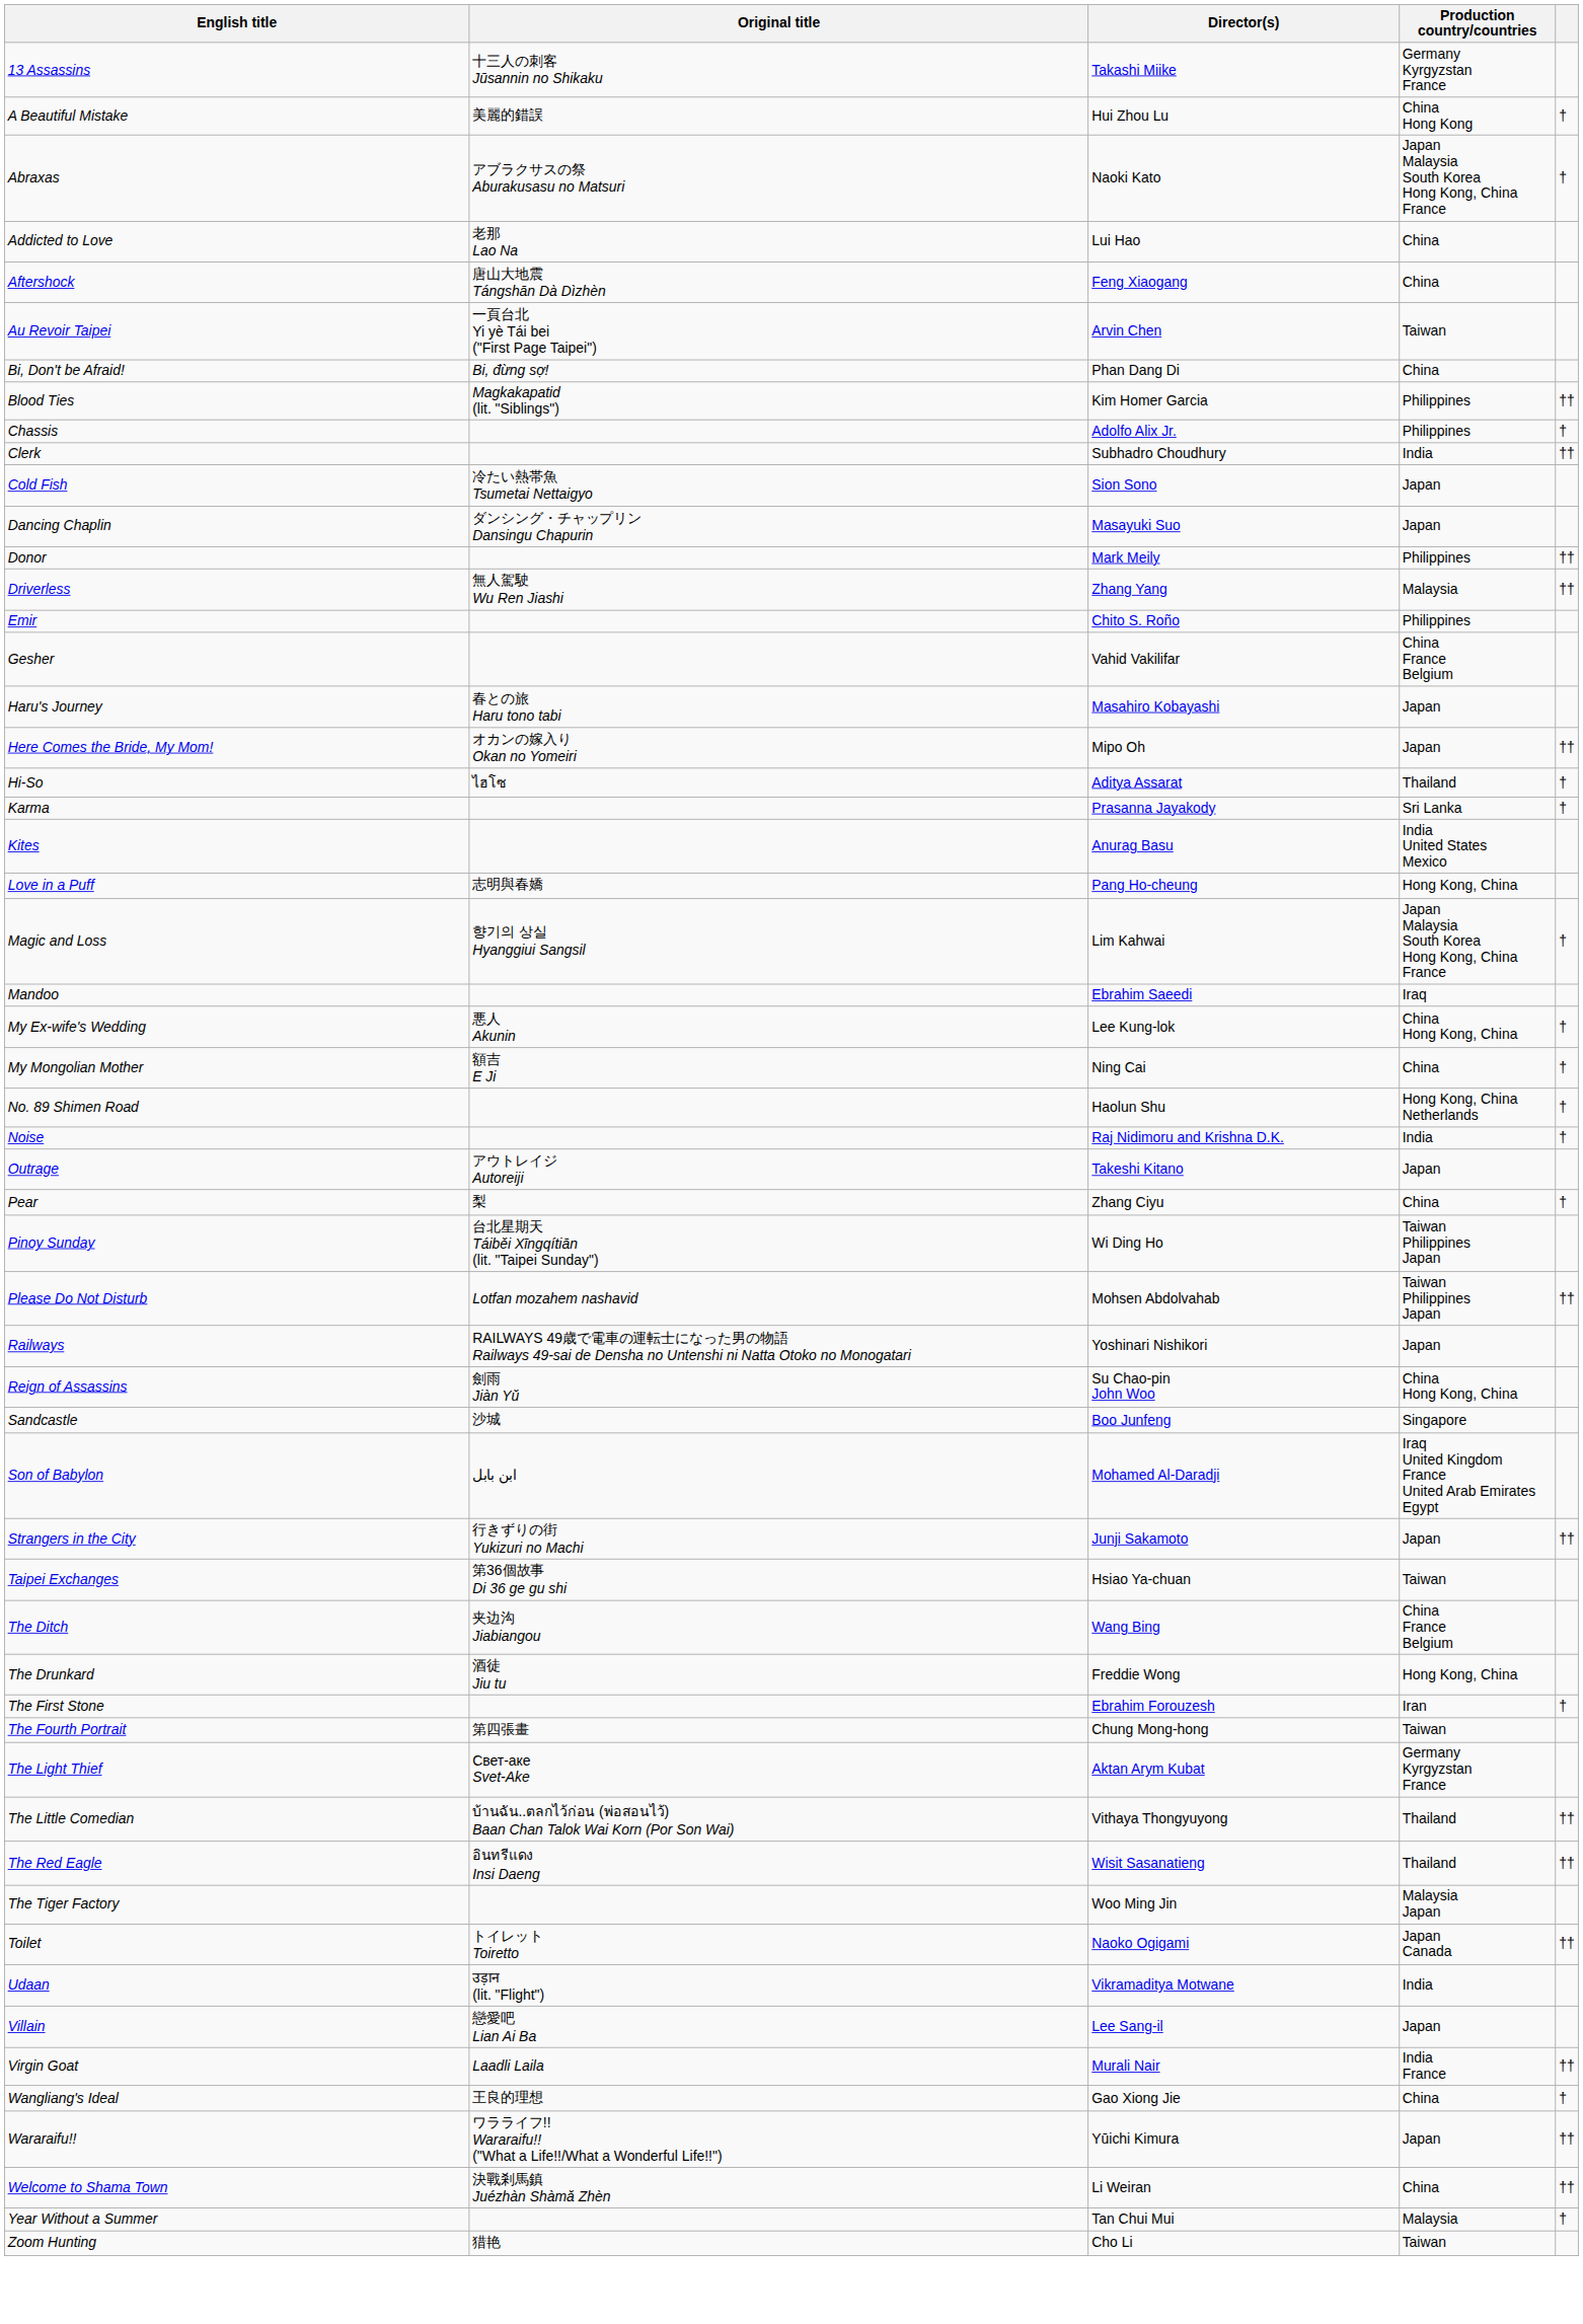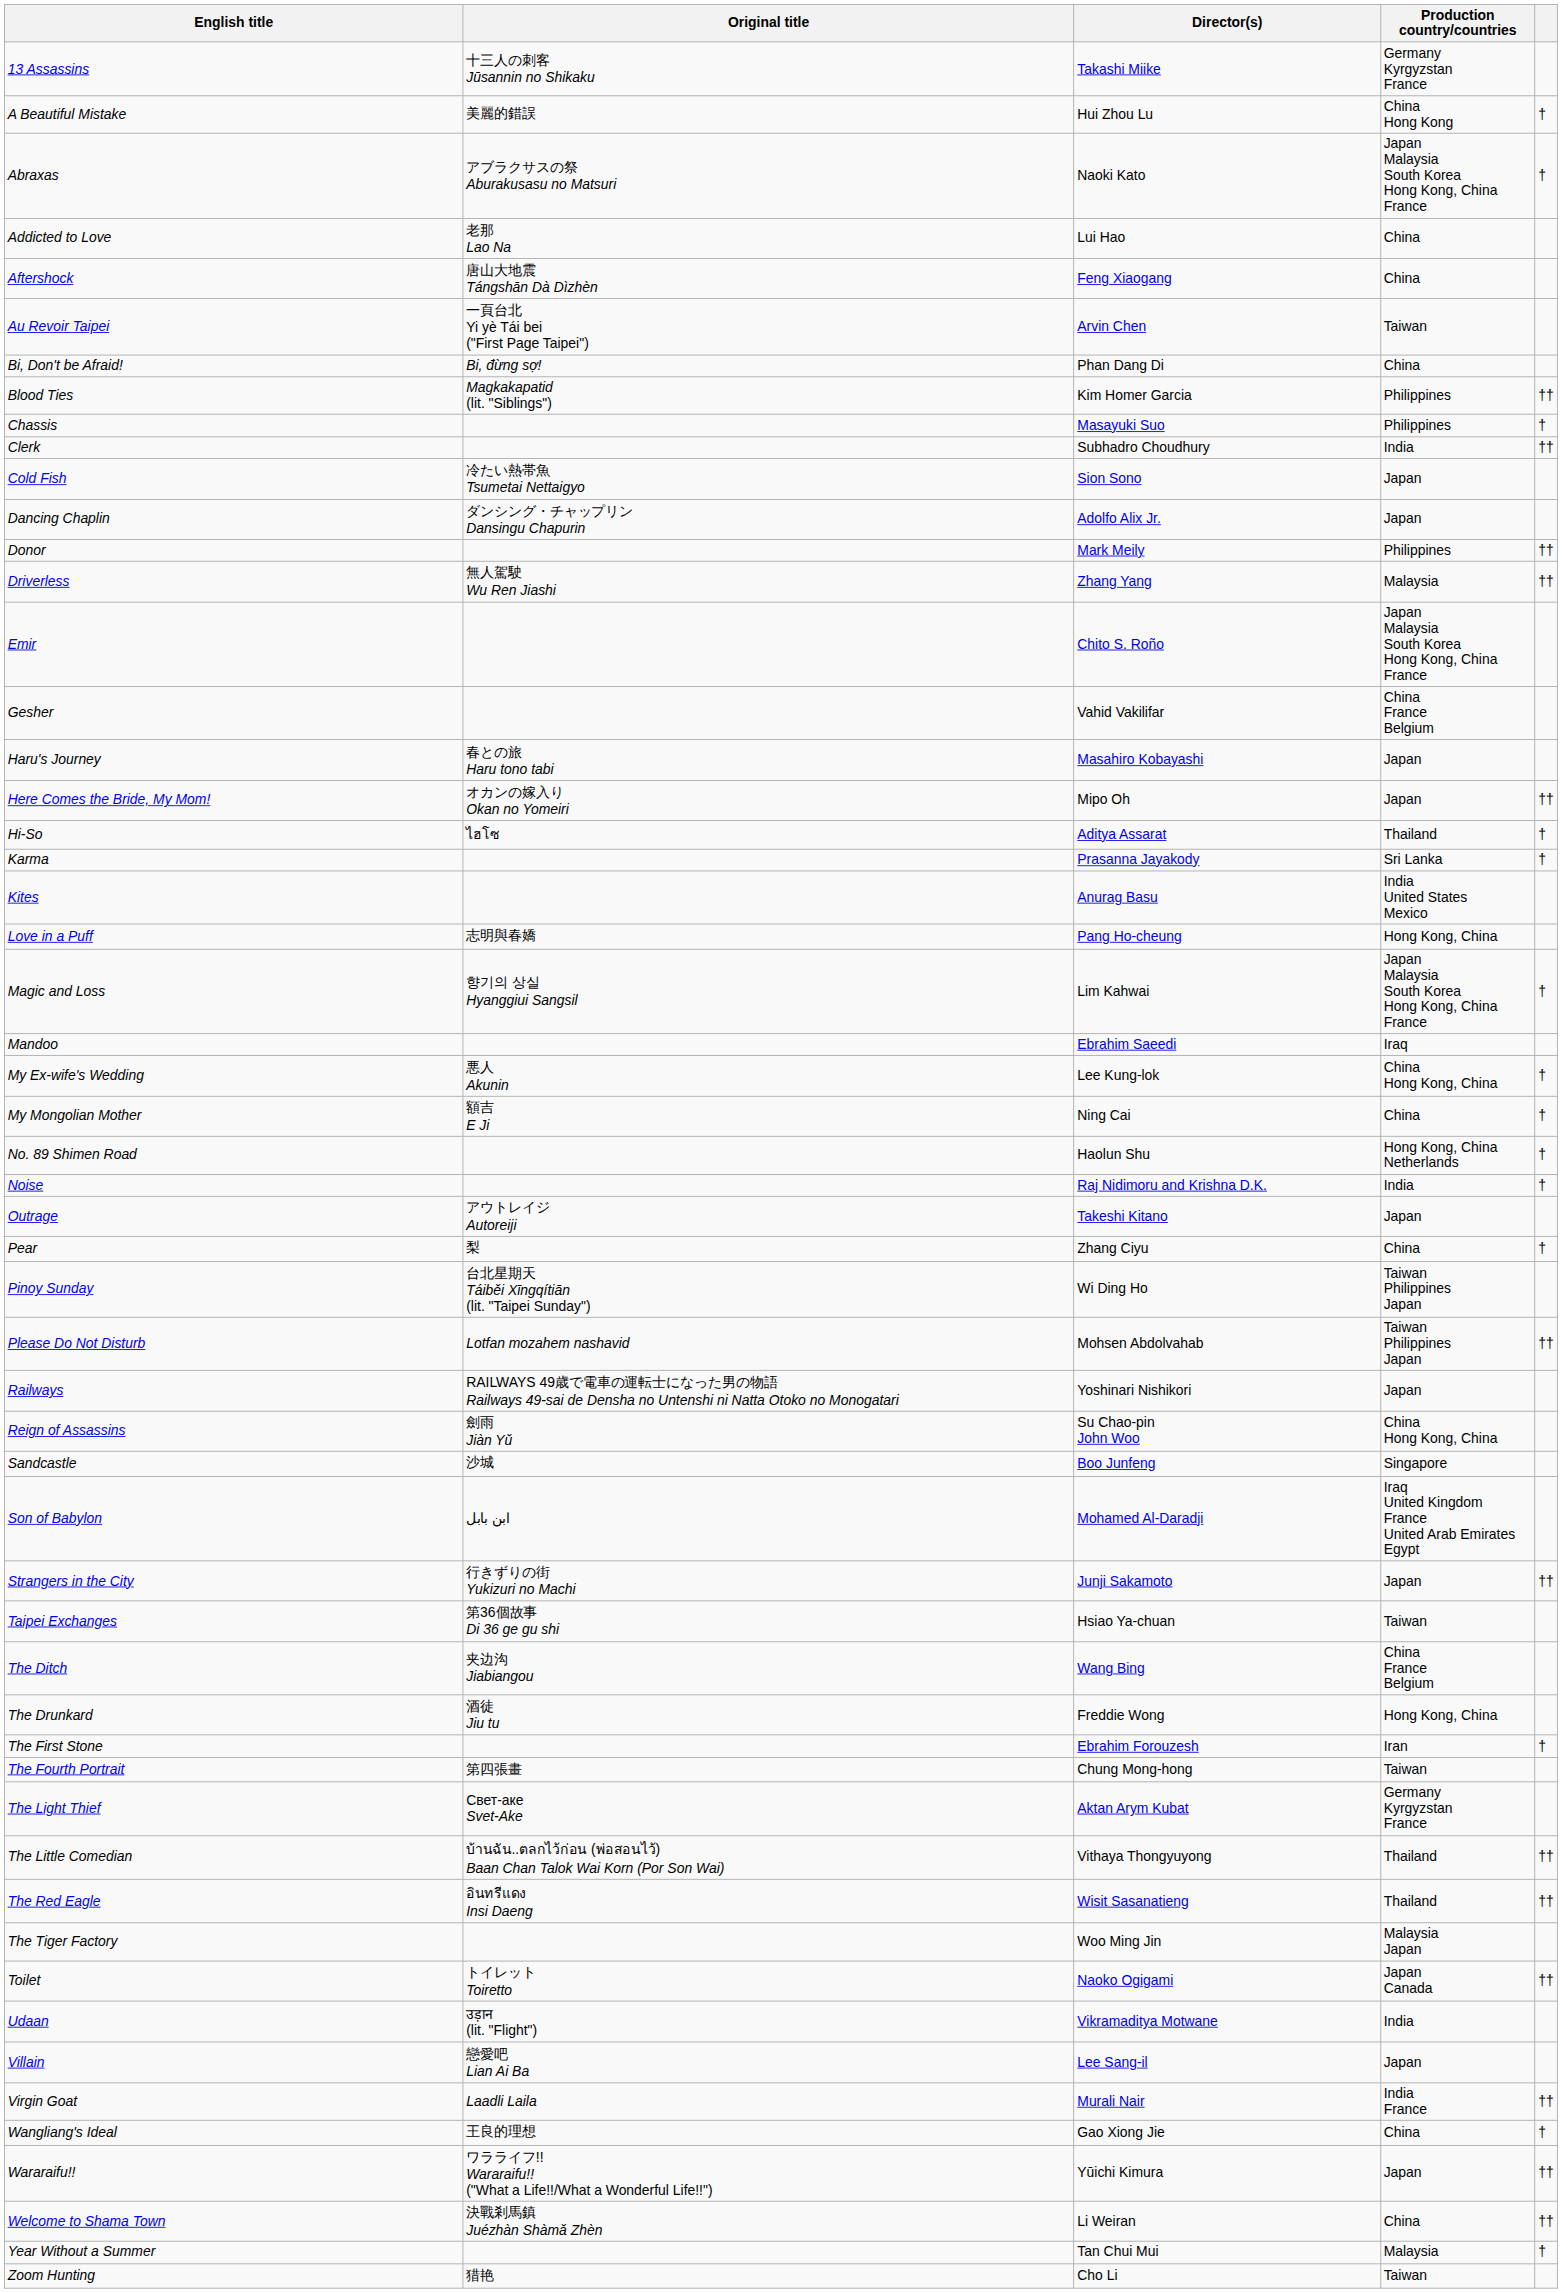Chassis | Director(s): Adolfo Alix Jr. -> Masayuki Suo
Dancing Chaplin | Director(s): Masayuki Suo -> Adolfo Alix Jr.
Emir | Production country/countries: Philippines -> Japan Malaysia South Korea Hong Kong, China France
